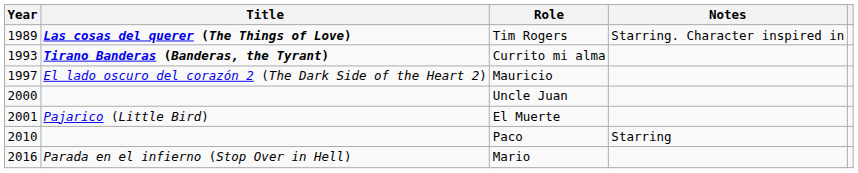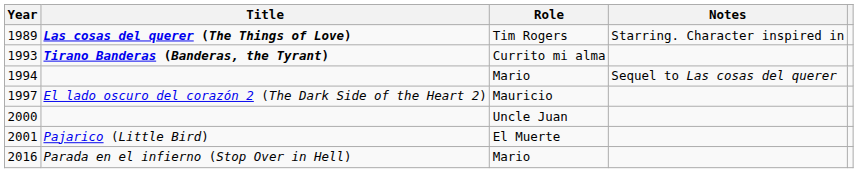+ row: 1994 | Mario | Sequel to Las cosas del querer
- row: 2010 | Paco | Starring
